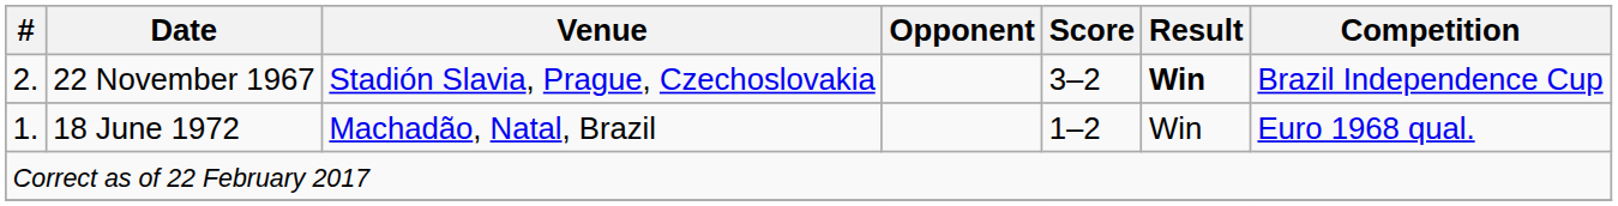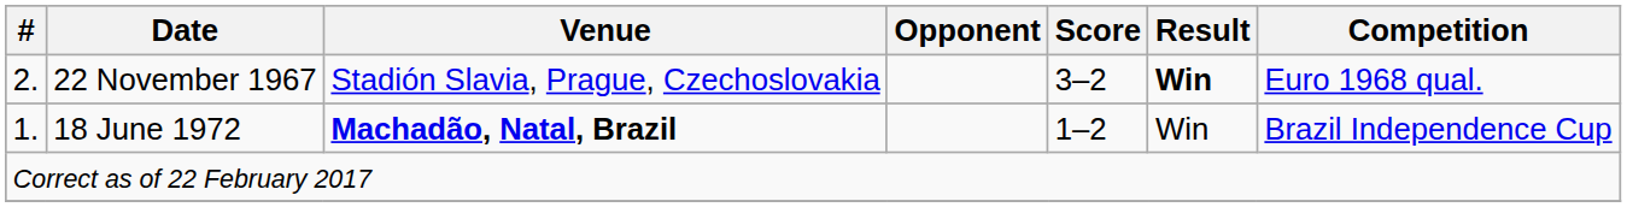22 November 1967 | Competition: Brazil Independence Cup -> Euro 1968 qual.
18 June 1972 | Venue: normal -> bold
18 June 1972 | Competition: Euro 1968 qual. -> Brazil Independence Cup
